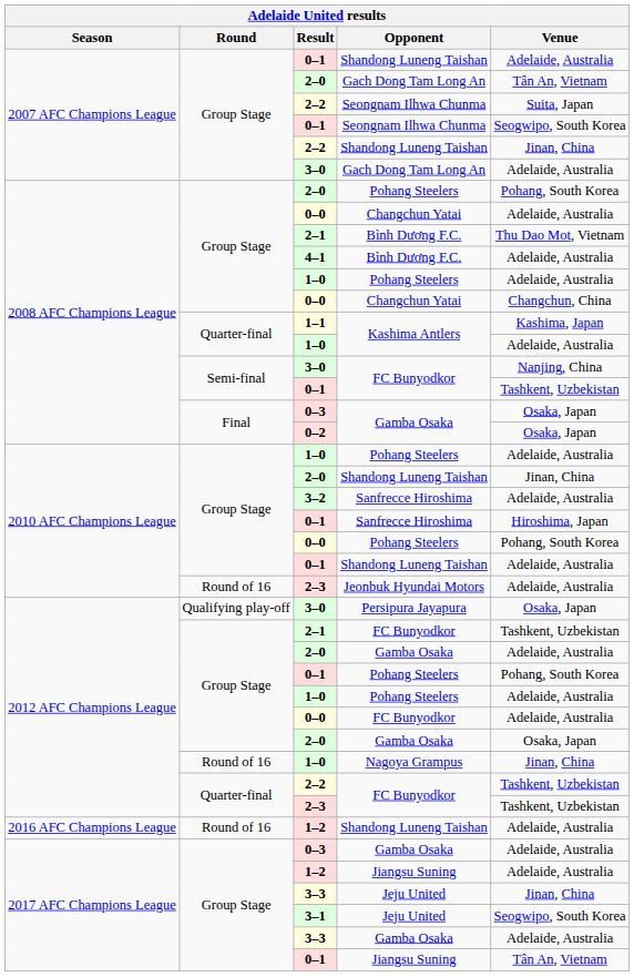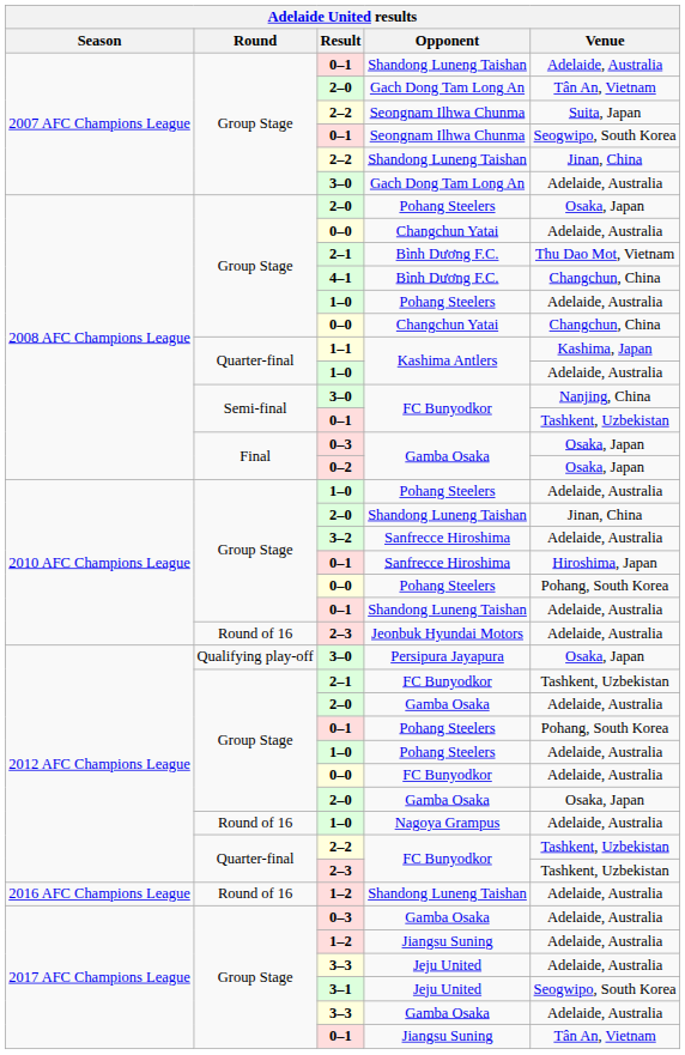2–0 / Pohang Steelers | Venue: Pohang, South Korea -> Osaka, Japan
4–1 | Venue: Adelaide, Australia -> Changchun, China
1–0 / Nagoya Grampus | Venue: Jinan, China -> Adelaide, Australia
3–3 / Jeju United | Venue: Jinan, China -> Adelaide, Australia
